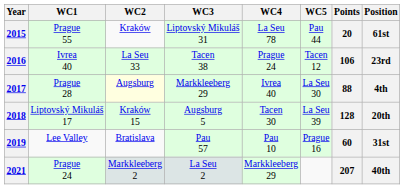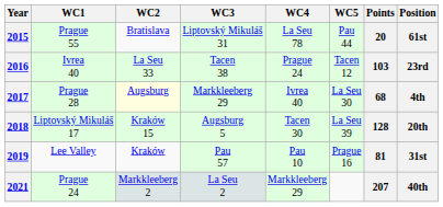2015 | WC2: Kraków -> Bratislava
2016 | Points: 106 -> 103
2017 | Points: 88 -> 68
2019 | WC2: Bratislava -> Kraków
2019 | Points: 60 -> 81
